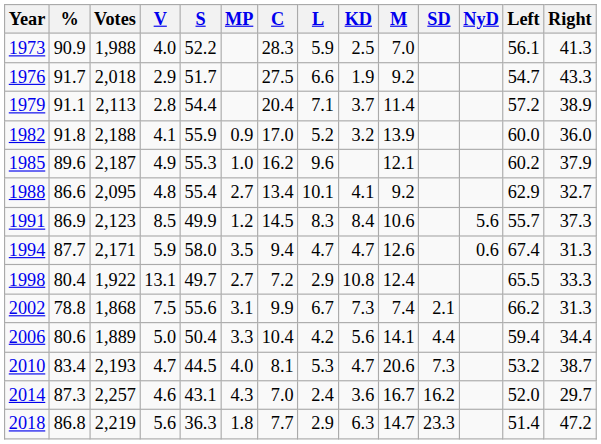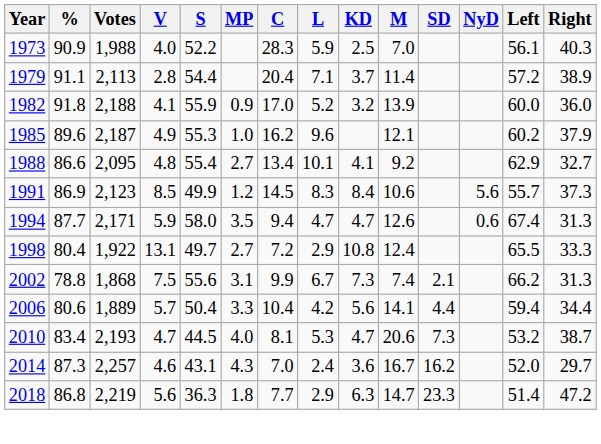1973 | Right: 41.3 -> 40.3
- row: 1976 | 91.7 | 2,018 | 2.9 | 51.7 | 27.5 | 6.6 | 1.9 | 9.2 | 54.7 | 43.3
2006 | V: 5.0 -> 5.7
